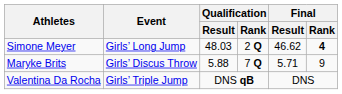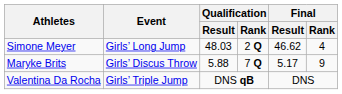Simone Meyer | Final / Rank: bold -> normal
Maryke Brits | Final / Result: 5.71 -> 5.17
